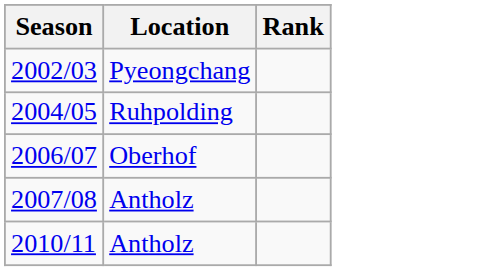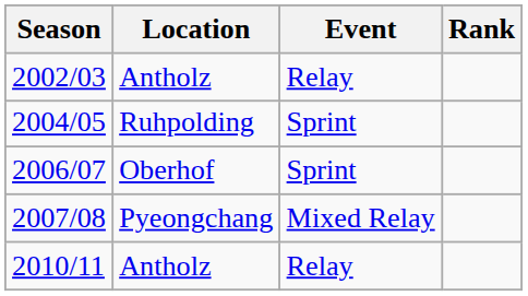+ column: Event | Relay | Sprint | Sprint | Mixed Relay | Relay
2002/03 | Location: Pyeongchang -> Antholz
2007/08 | Location: Antholz -> Pyeongchang
